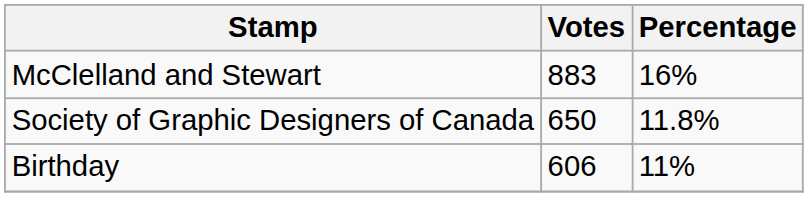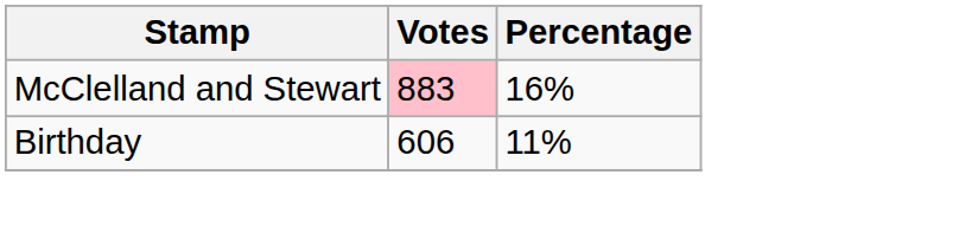McClelland and Stewart | Votes: no background -> pink background
- row: Society of Graphic Designers of Canada | 650 | 11.8%
